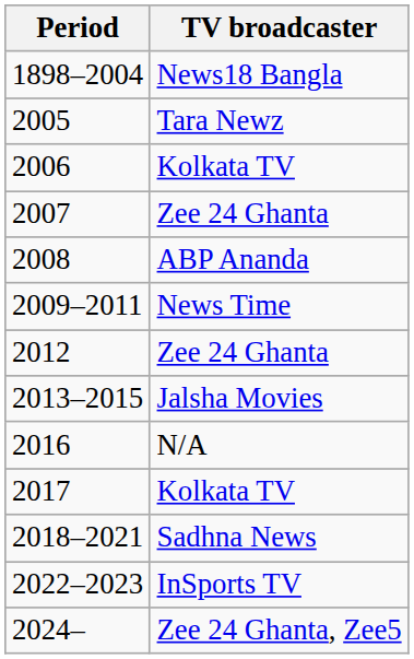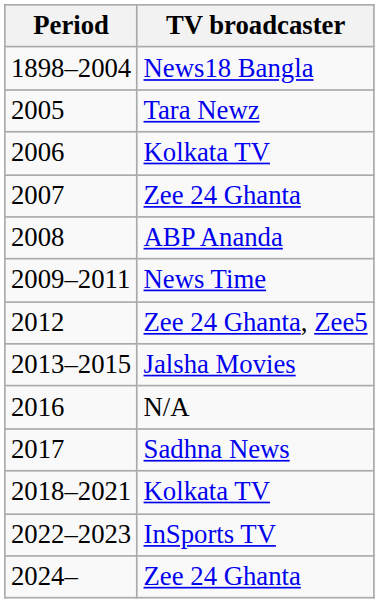2012 | TV broadcaster: Zee 24 Ghanta -> Zee 24 Ghanta, Zee5
2017 | TV broadcaster: Kolkata TV -> Sadhna News
2018–2021 | TV broadcaster: Sadhna News -> Kolkata TV
2024– | TV broadcaster: Zee 24 Ghanta, Zee5 -> Zee 24 Ghanta
